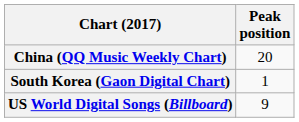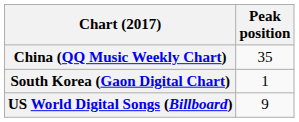China (QQ Music Weekly Chart) | Peak position: 20 -> 35
